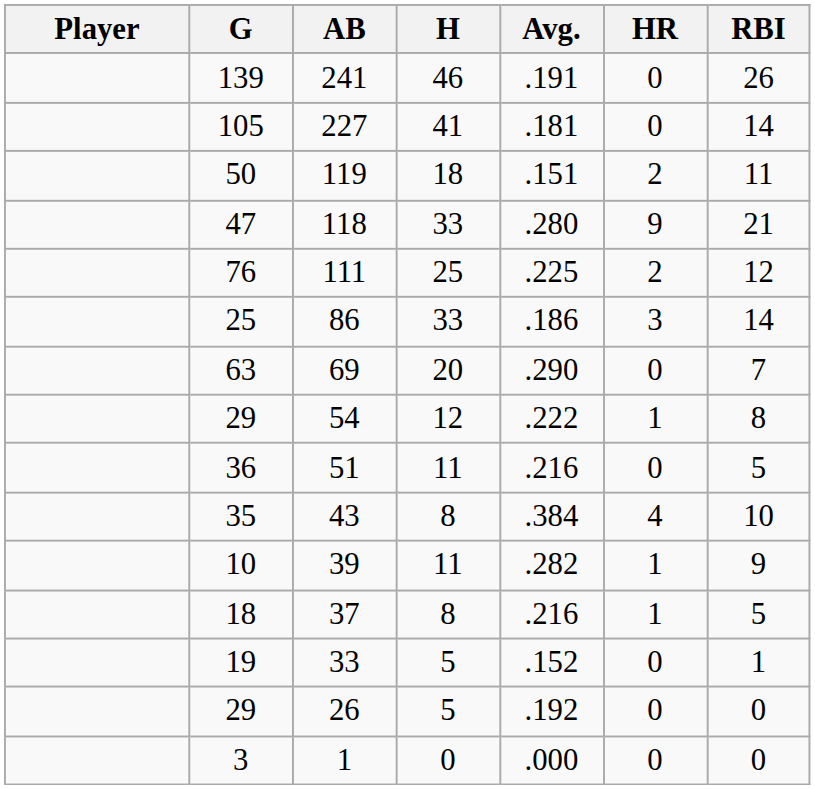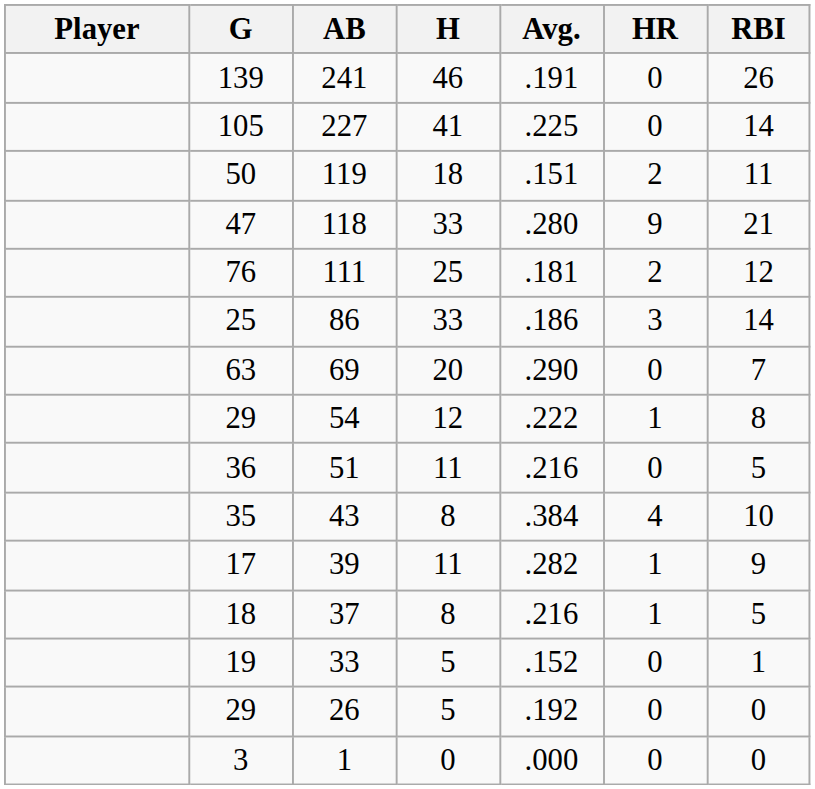227 | Avg.: .181 -> .225
111 | Avg.: .225 -> .181
39 | G: 10 -> 17
